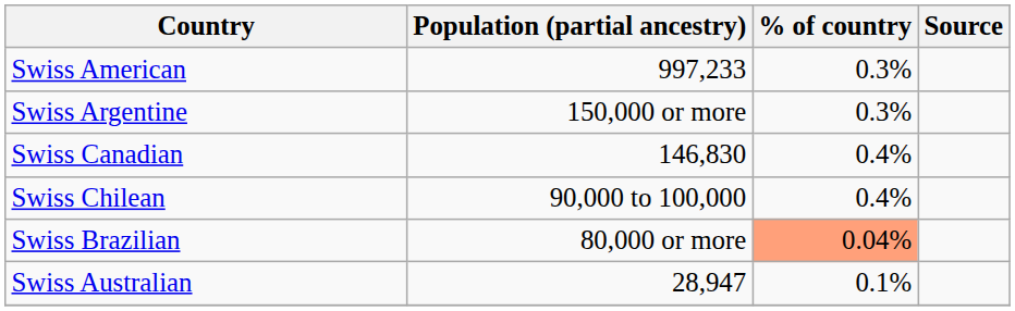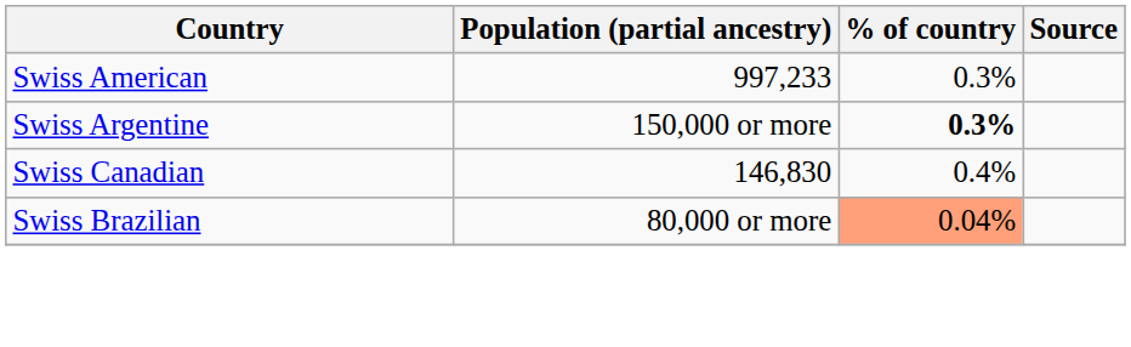Swiss Argentine | % of country: normal -> bold
- row: Swiss Chilean | 90,000 to 100,000 | 0.4%
- row: Swiss Australian | 28,947 | 0.1%
